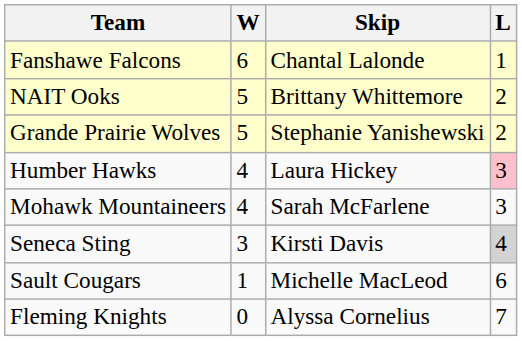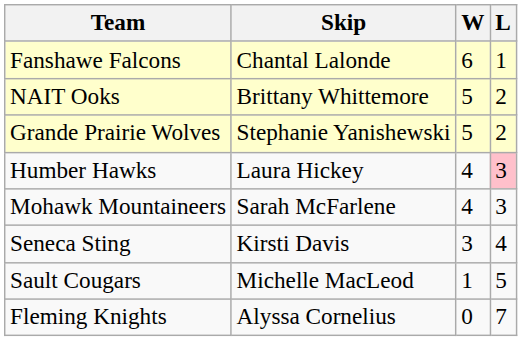columns swapped: Skip <-> W
Seneca Sting | L: lightgrey background -> no background
Sault Cougars | L: 6 -> 5
